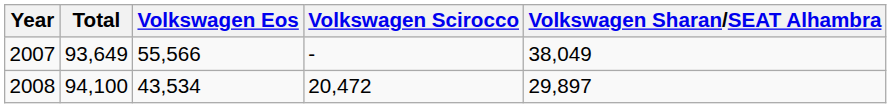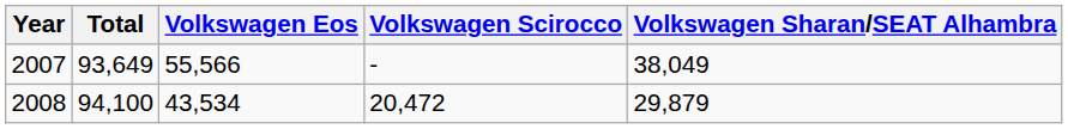2008 | Volkswagen Sharan/SEAT Alhambra: 29,897 -> 29,879
